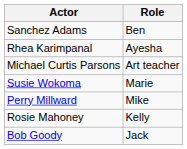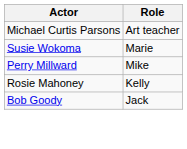- row: Sanchez Adams | Ben
- row: Rhea Karimpanal | Ayesha
